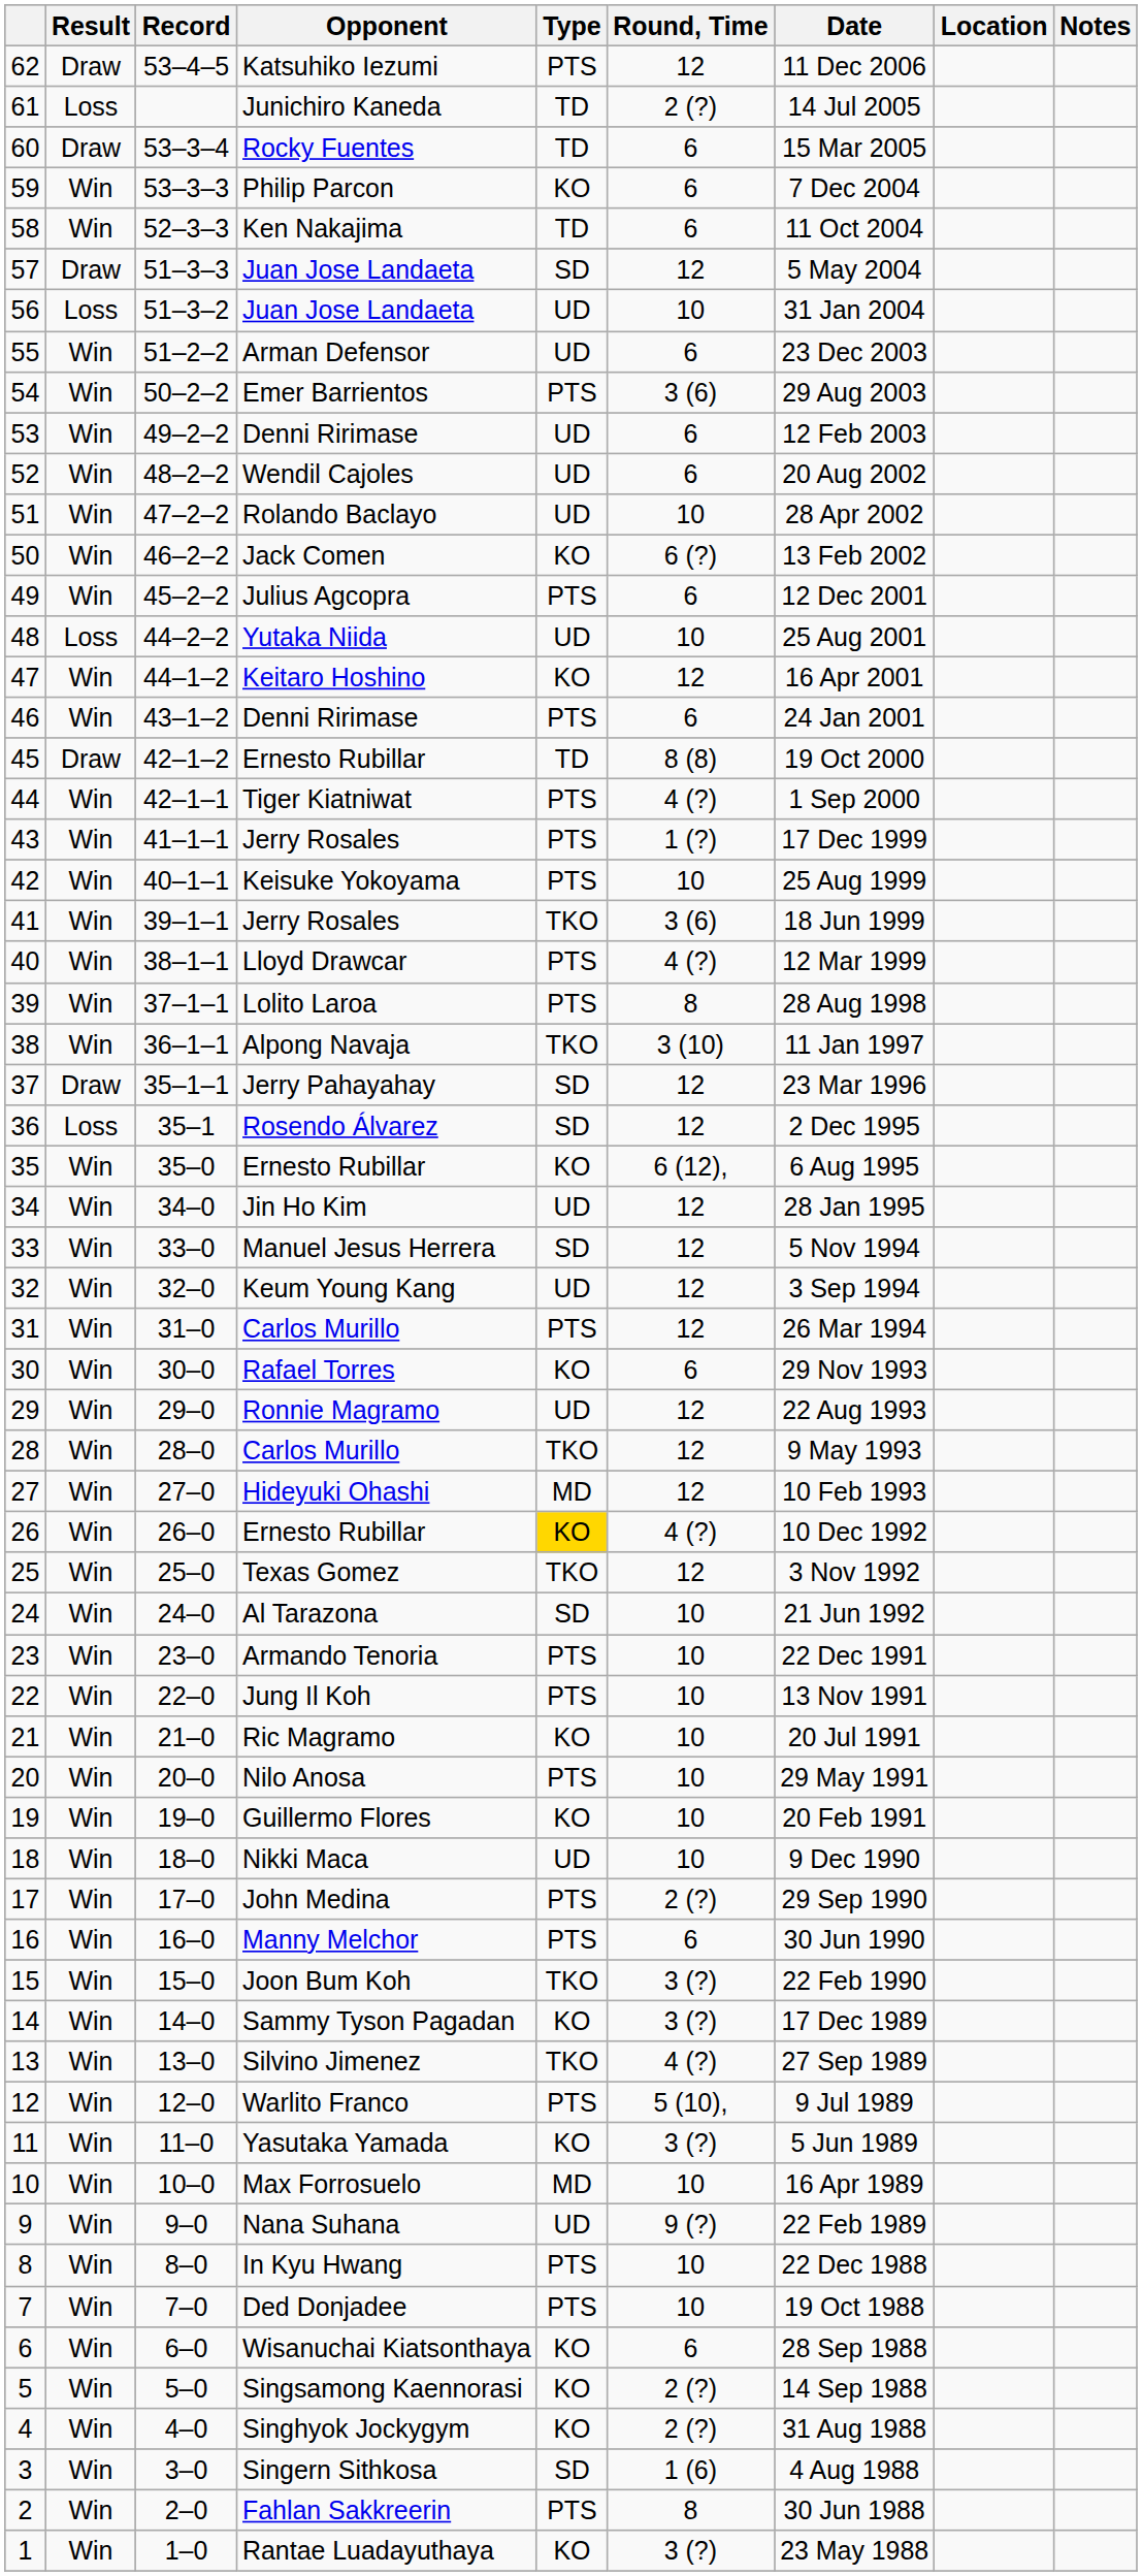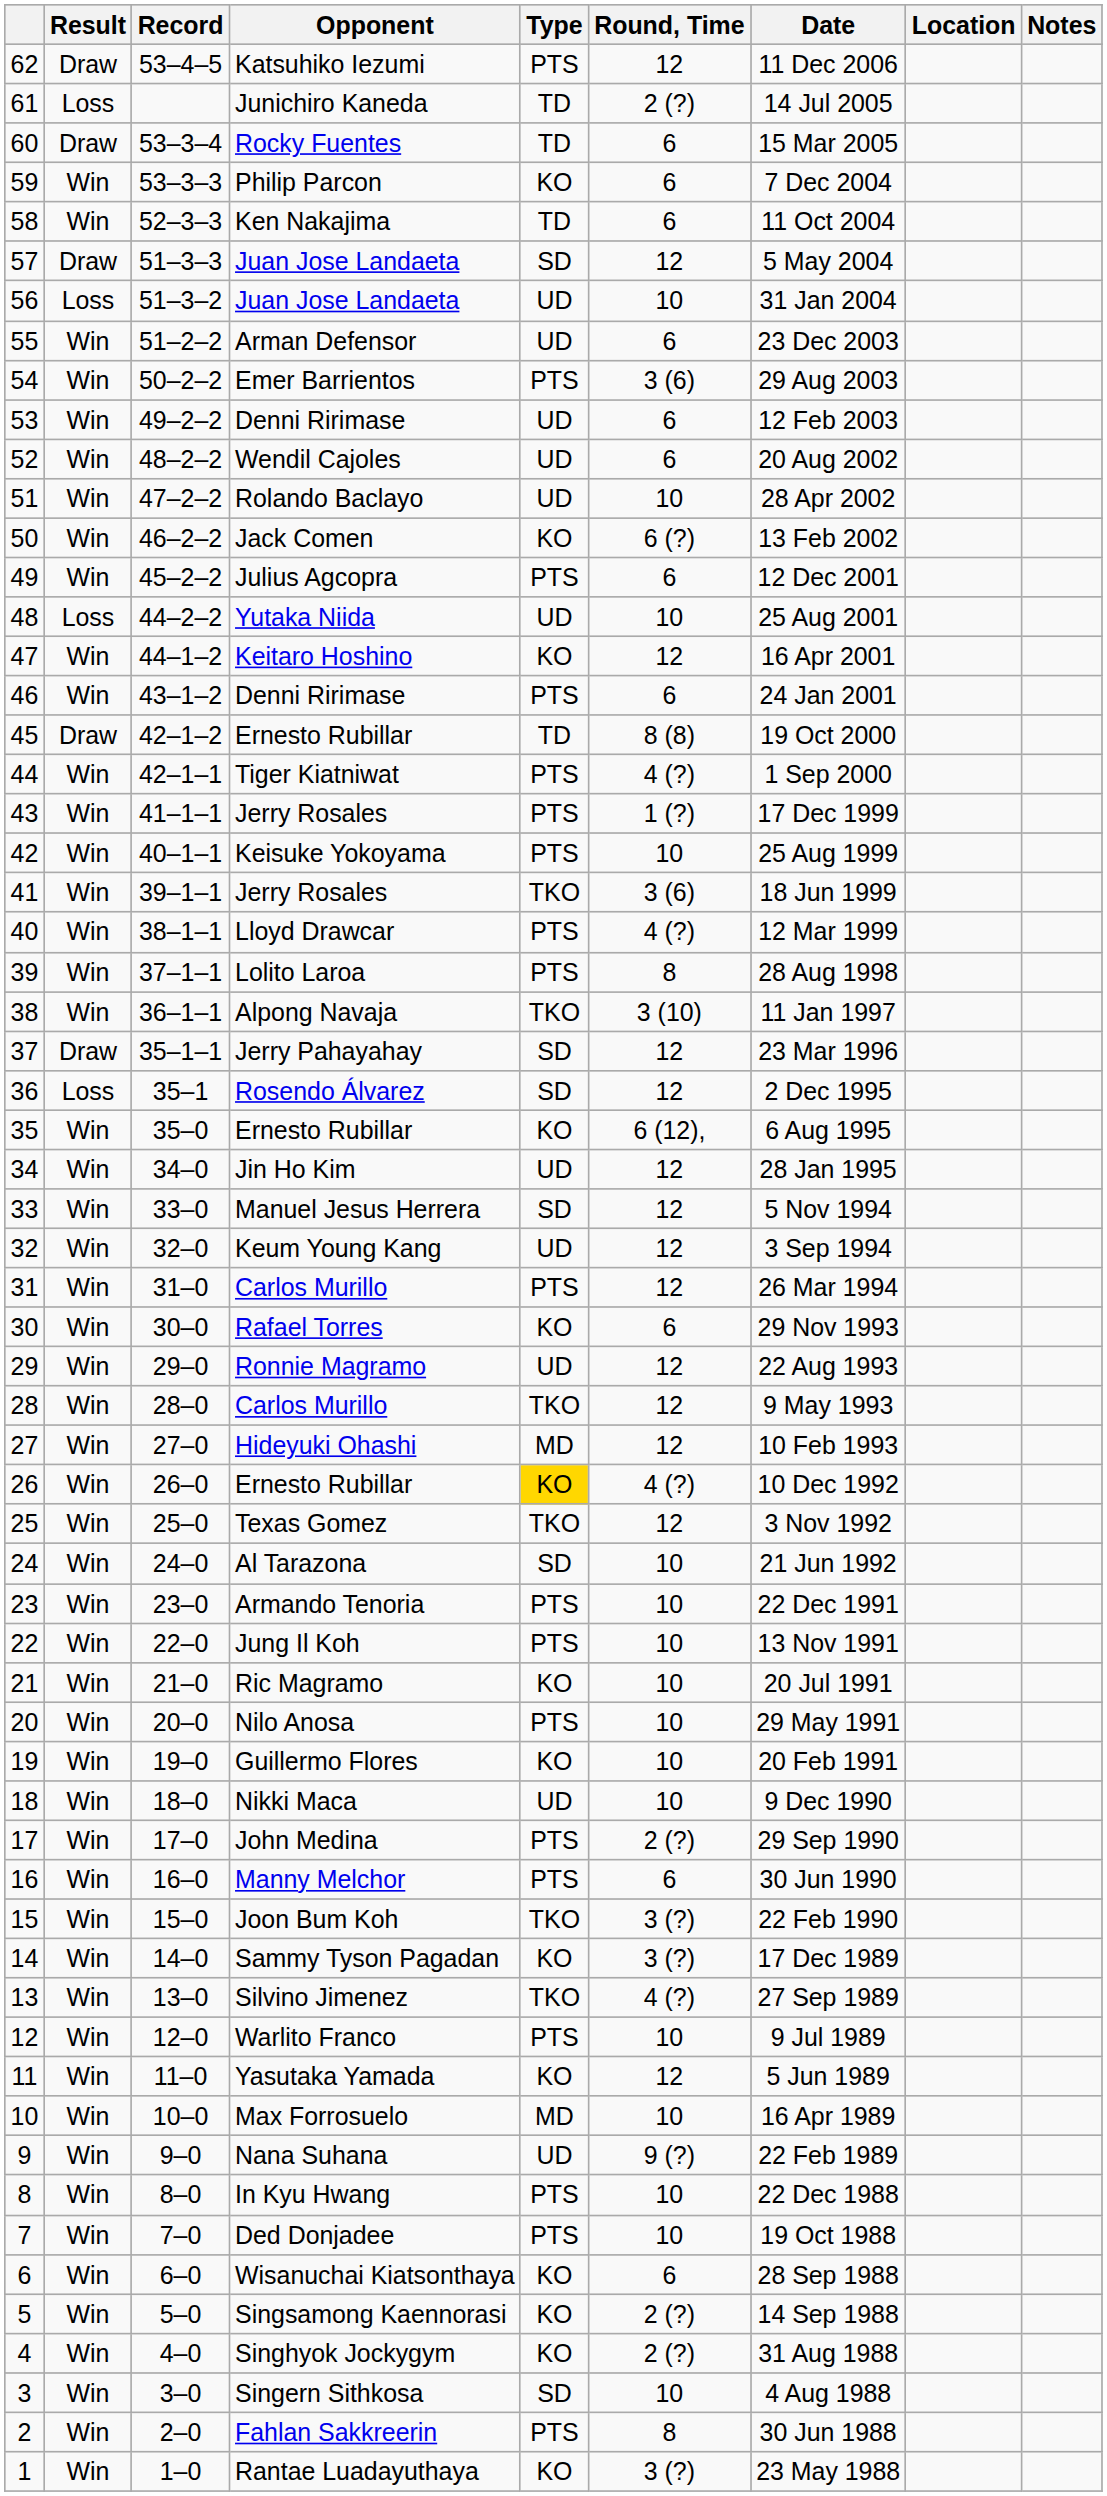Warlito Franco | Round, Time: 5 (10), -> 10
Yasutaka Yamada | Round, Time: 3 (?) -> 12
Singern Sithkosa | Round, Time: 1 (6) -> 10
